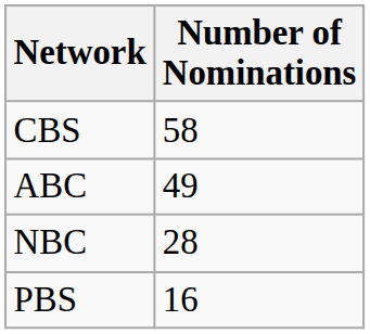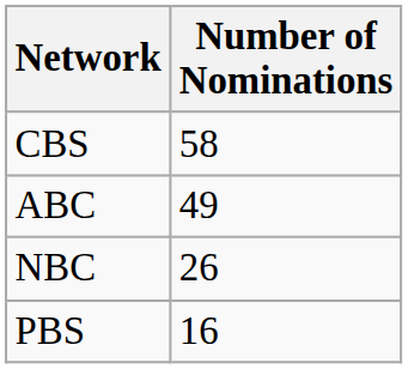NBC | Number of Nominations: 28 -> 26
